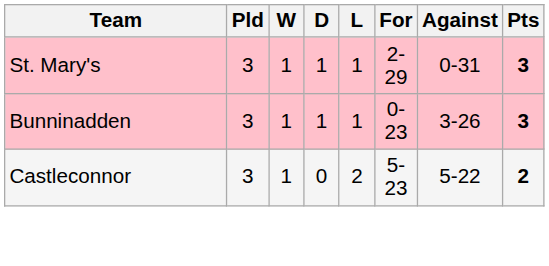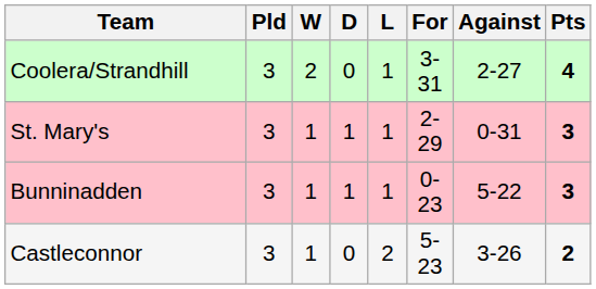+ row: Coolera/Strandhill | 3 | 2 | 0 | 1 | 3-31 | 2-27 | 4
Bunninadden | Against: 3-26 -> 5-22
Castleconnor | Against: 5-22 -> 3-26
